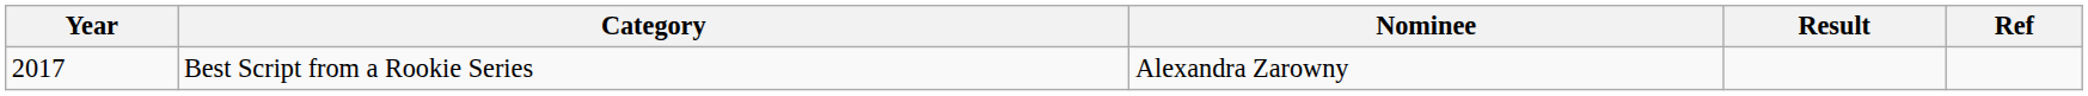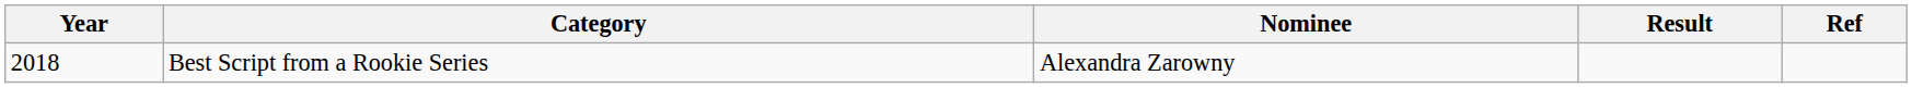Best Script from a Rookie Series | Year: 2017 -> 2018
